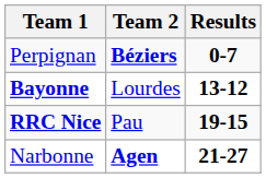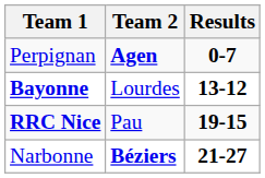Perpignan | Team 2: Béziers -> Agen
Narbonne | Team 2: Agen -> Béziers
